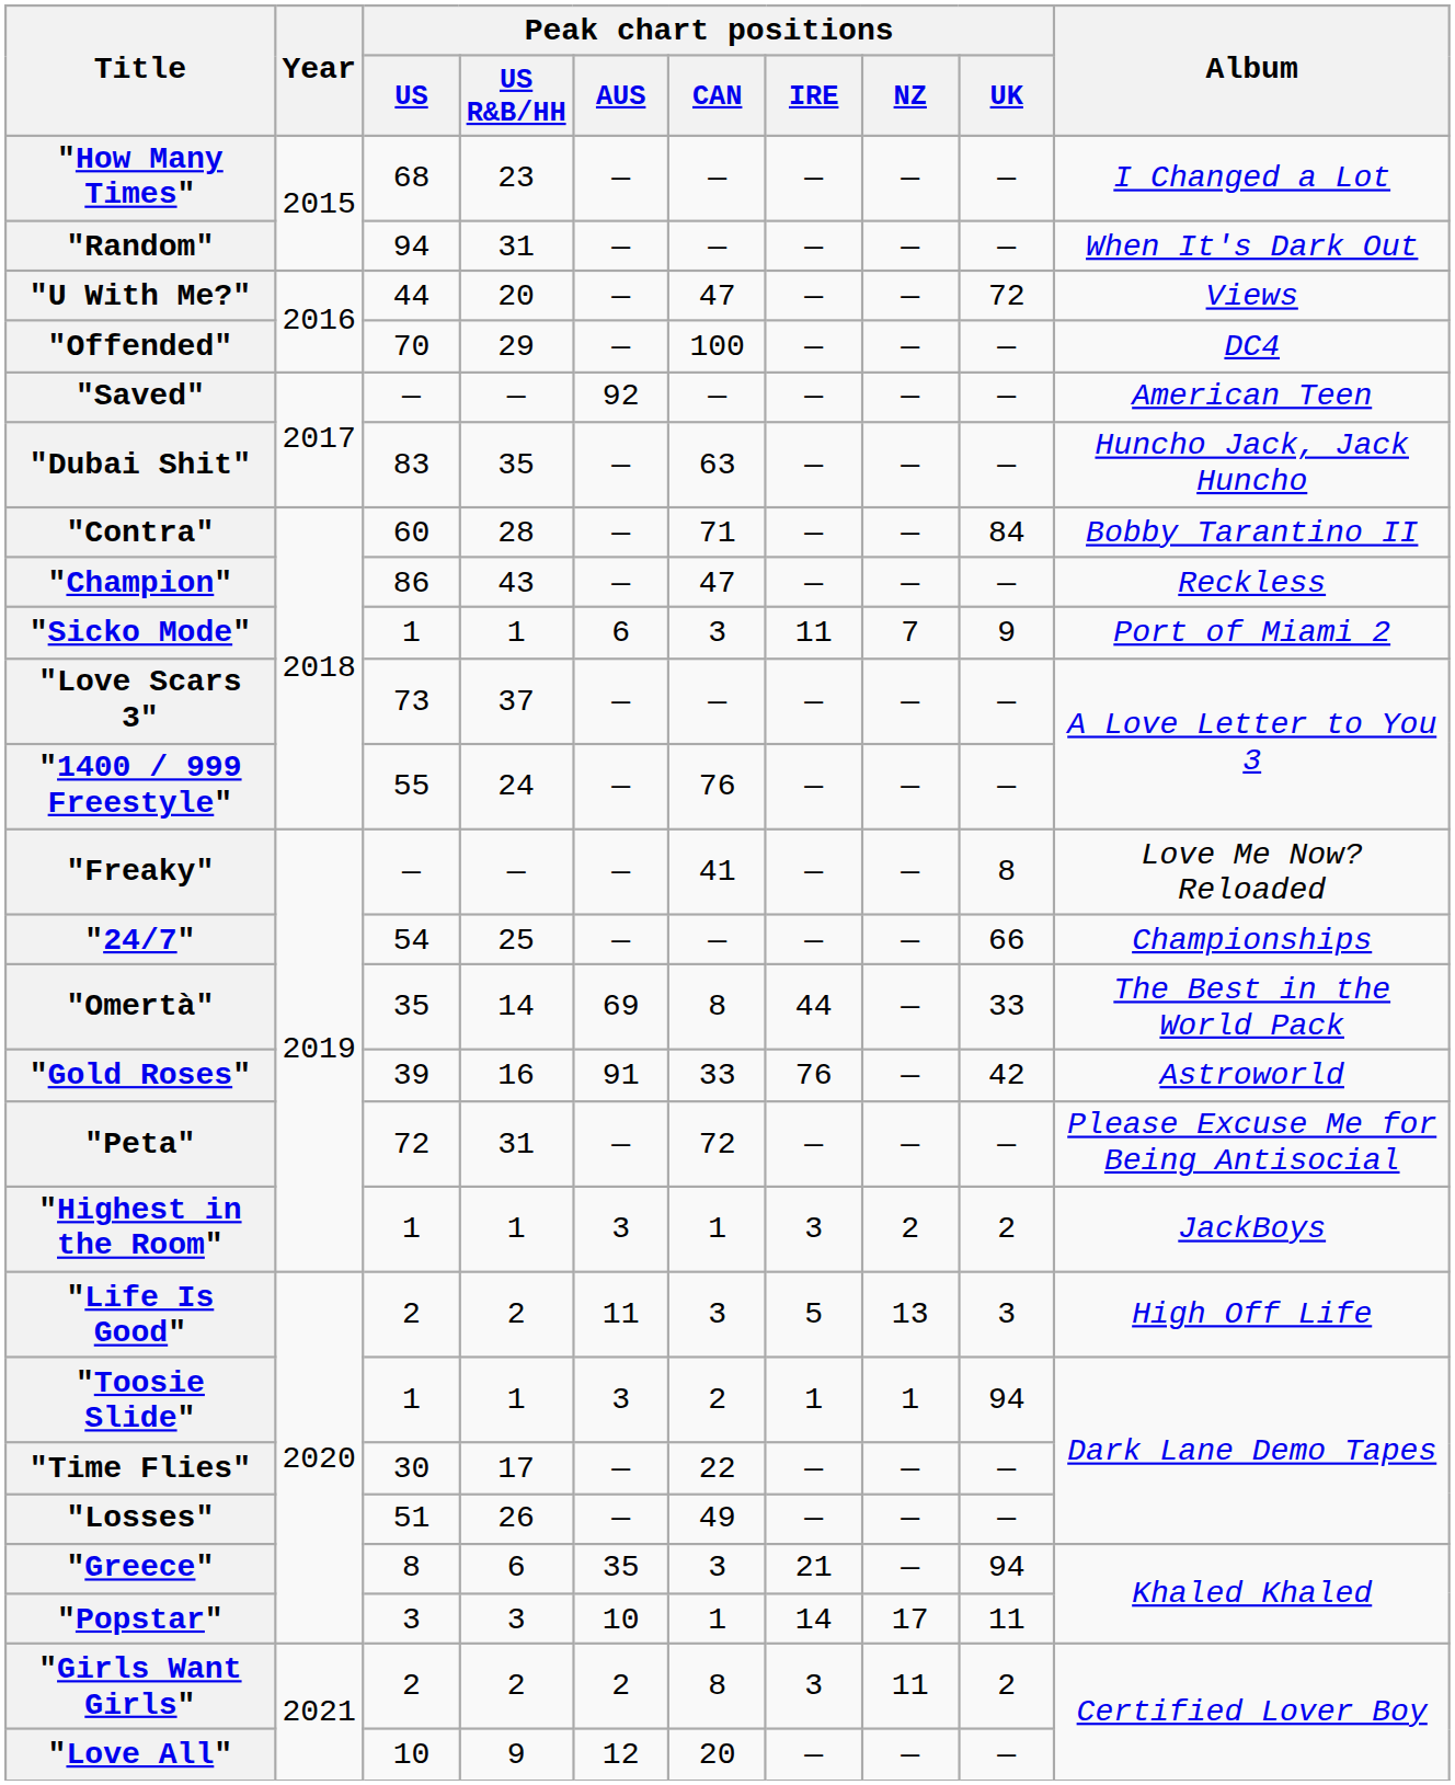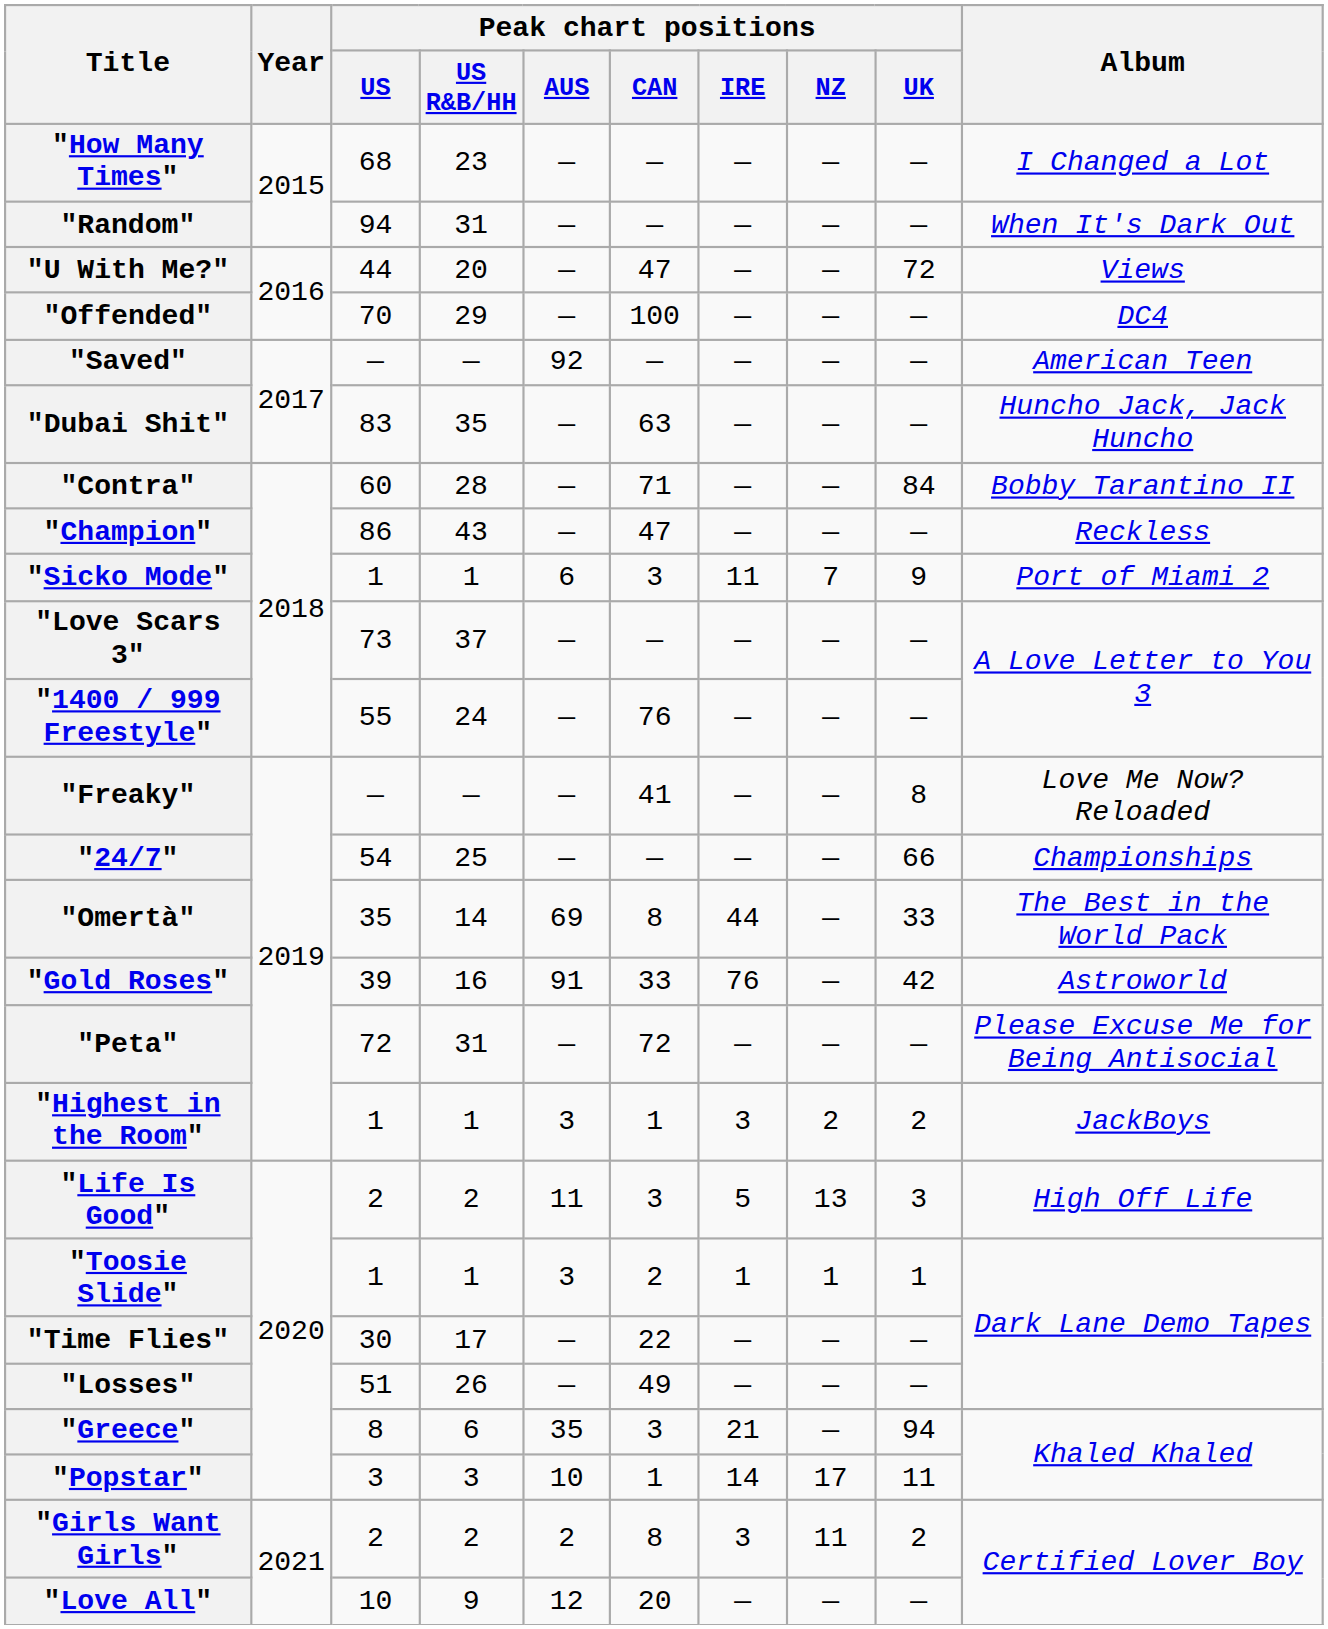"Toosie Slide" | Peak chart positions / UK: 94 -> 1
